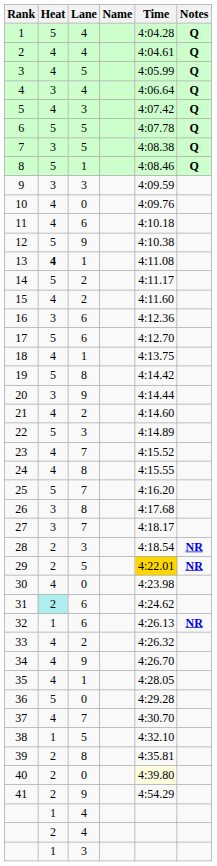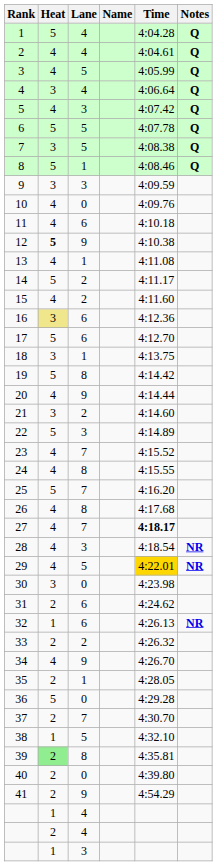12 | Heat: normal -> bold
13 | Heat: bold -> normal
16 | Heat: no background -> khaki background
18 | Heat: 4 -> 3
20 | Heat: 3 -> 4
21 | Heat: 4 -> 3
26 | Heat: 3 -> 4
27 | Heat: 3 -> 4
27 | Time: normal -> bold
28 | Heat: 2 -> 4
29 | Heat: 2 -> 4
30 | Heat: 4 -> 3
31 | Heat: paleturquoise background -> no background
33 | Heat: 4 -> 2
35 | Heat: 4 -> 2
37 | Heat: 4 -> 2
39 | Heat: no background -> lightgreen background
40 | Time: lightyellow background -> no background
